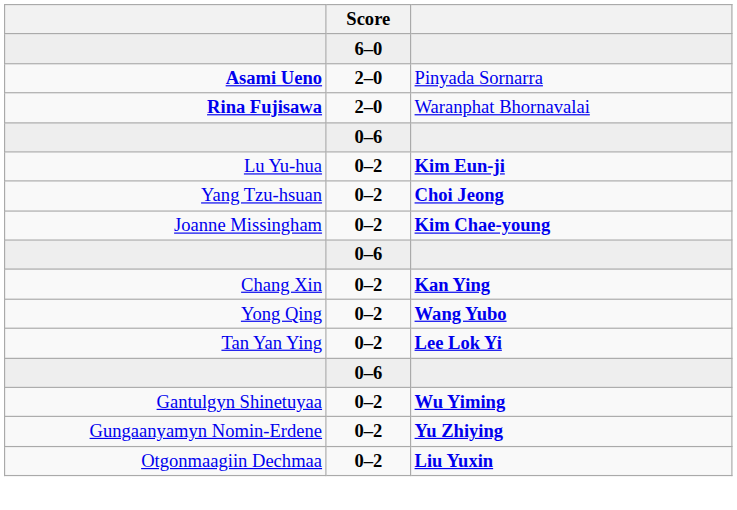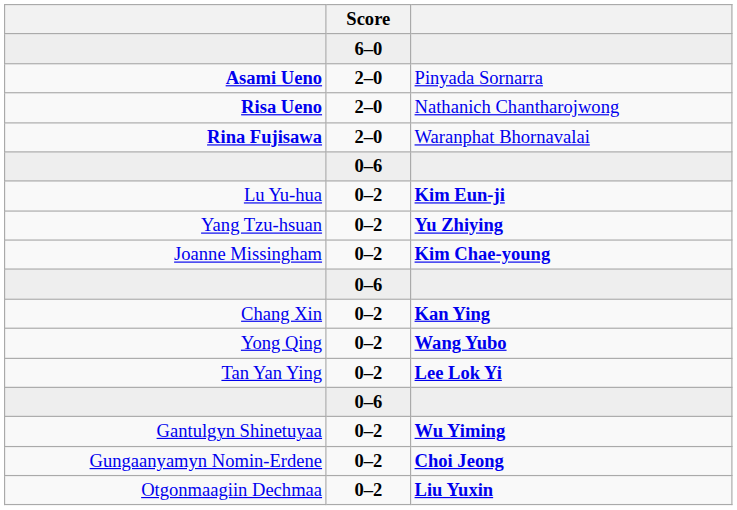+ row: Risa Ueno | 2–0 | Nathanich Chantharojwong
Yang Tzu-hsuan | column 3: Choi Jeong -> Yu Zhiying
Gungaanyamyn Nomin-Erdene | column 3: Yu Zhiying -> Choi Jeong
